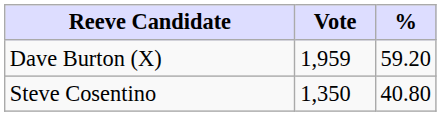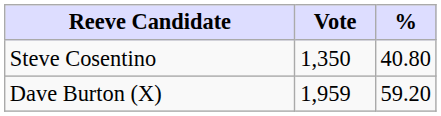rows swapped: Dave Burton (X) <-> Steve Cosentino
